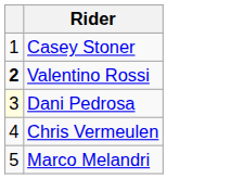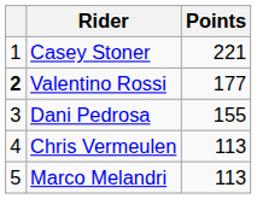+ column: Points | 221 | 177 | 155 | 113 | 113
Dani Pedrosa | column 1: lightyellow background -> no background
